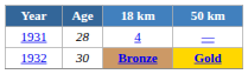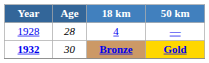4 | Year: 1931 -> 1928
Bronze | Year: normal -> bold
